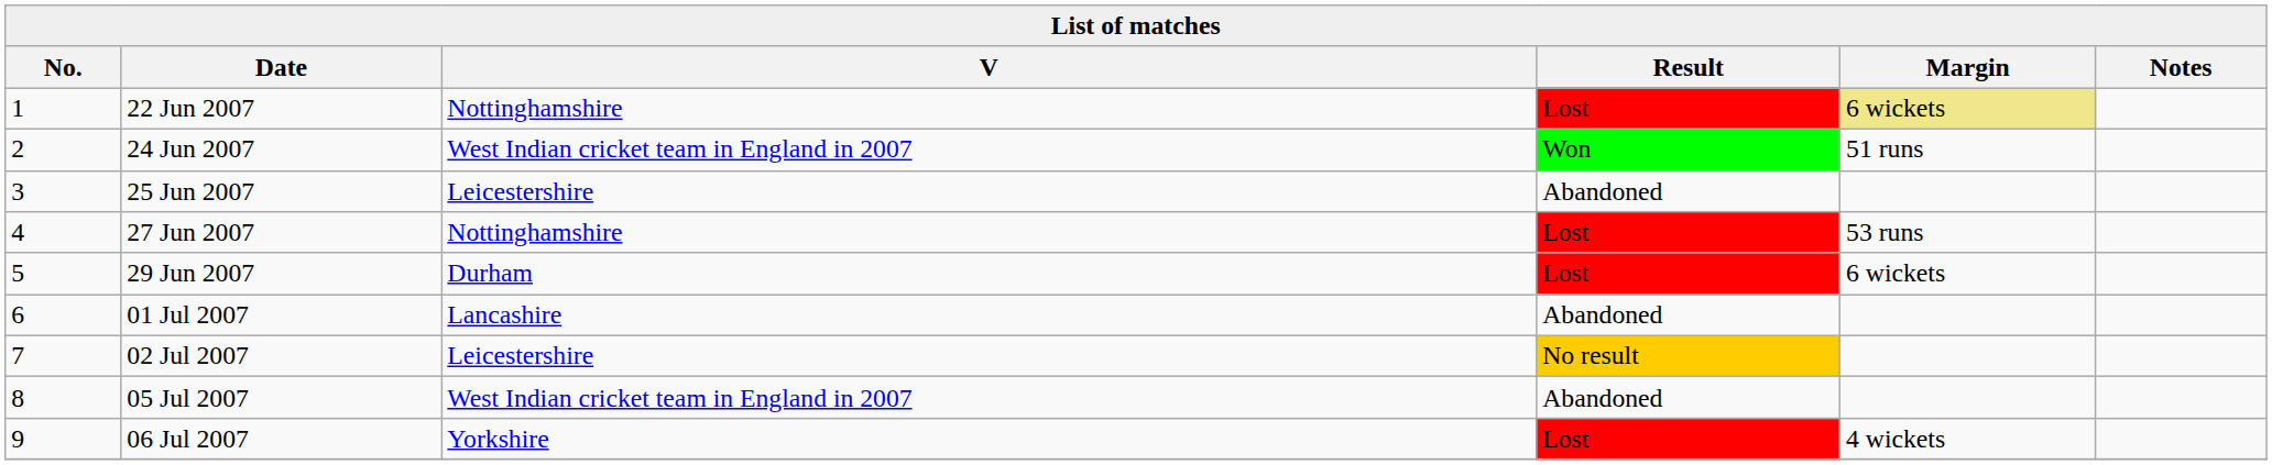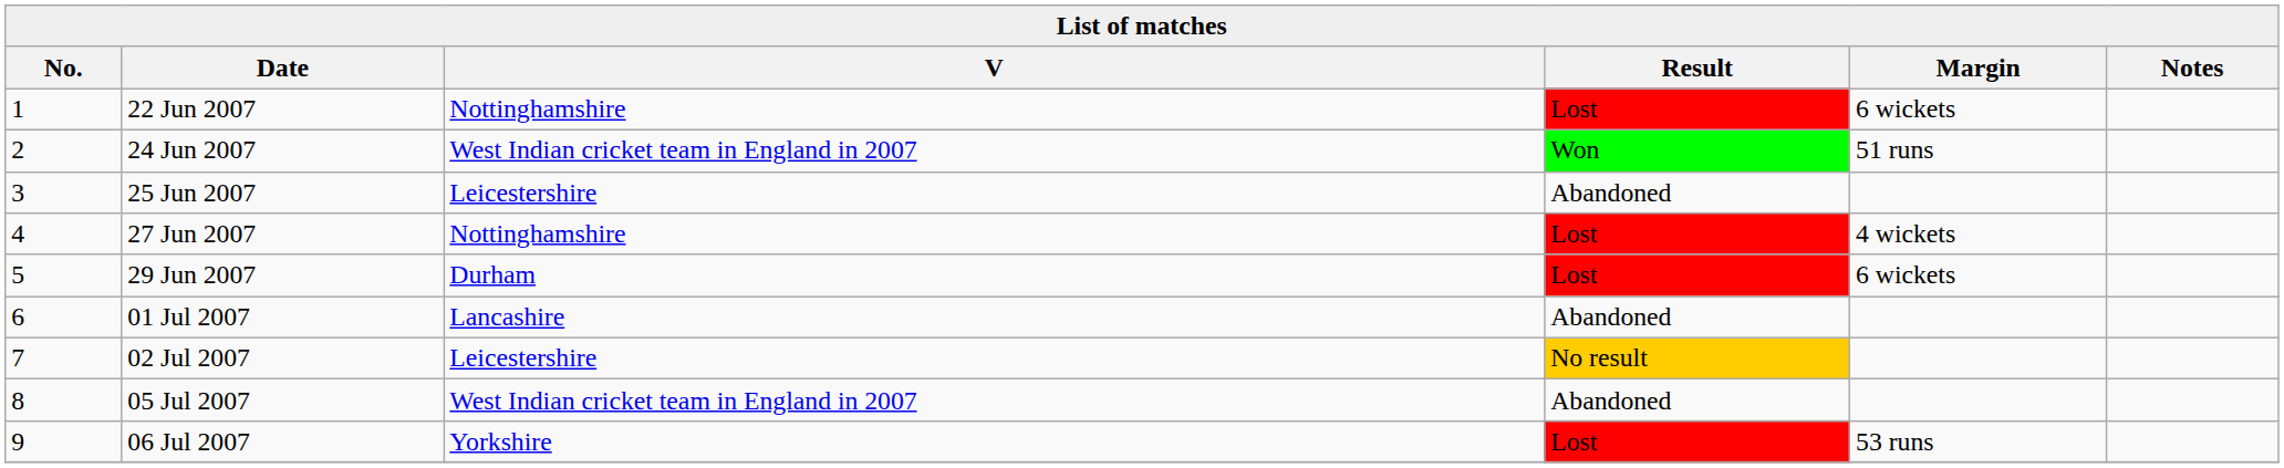22 Jun 2007 | Margin: khaki background -> no background
27 Jun 2007 | Margin: 53 runs -> 4 wickets
06 Jul 2007 | Margin: 4 wickets -> 53 runs
